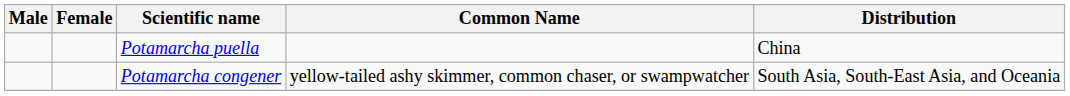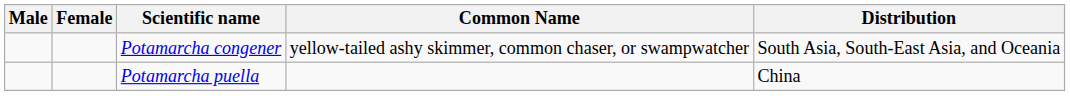rows swapped: Potamarcha congener <-> Potamarcha puella
